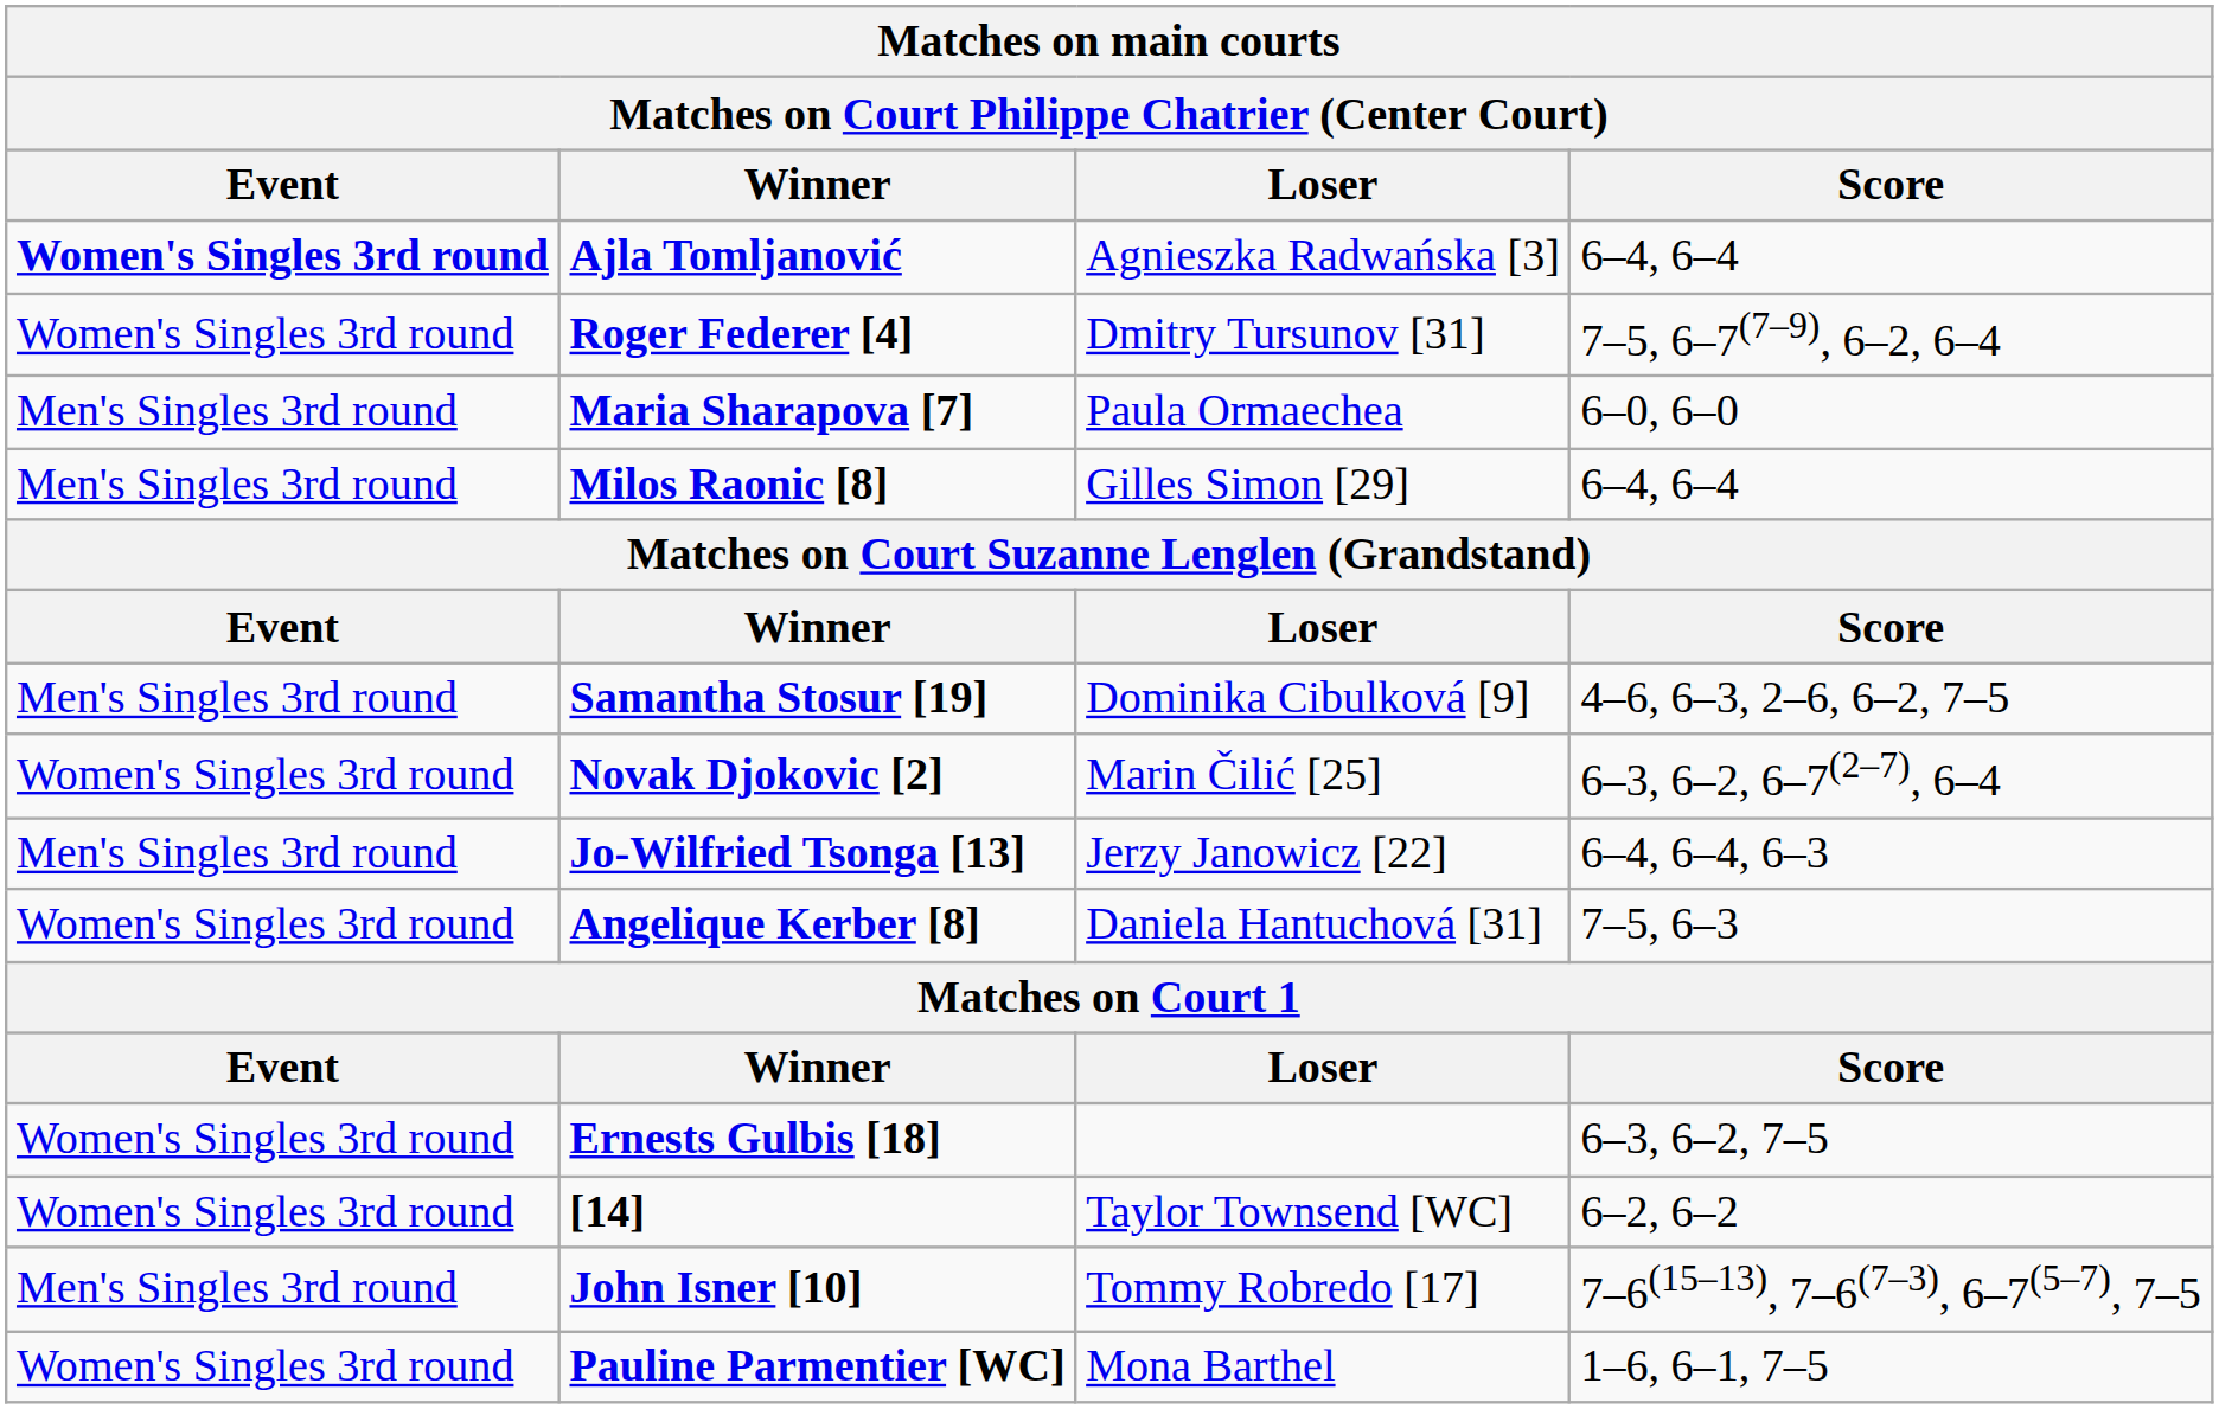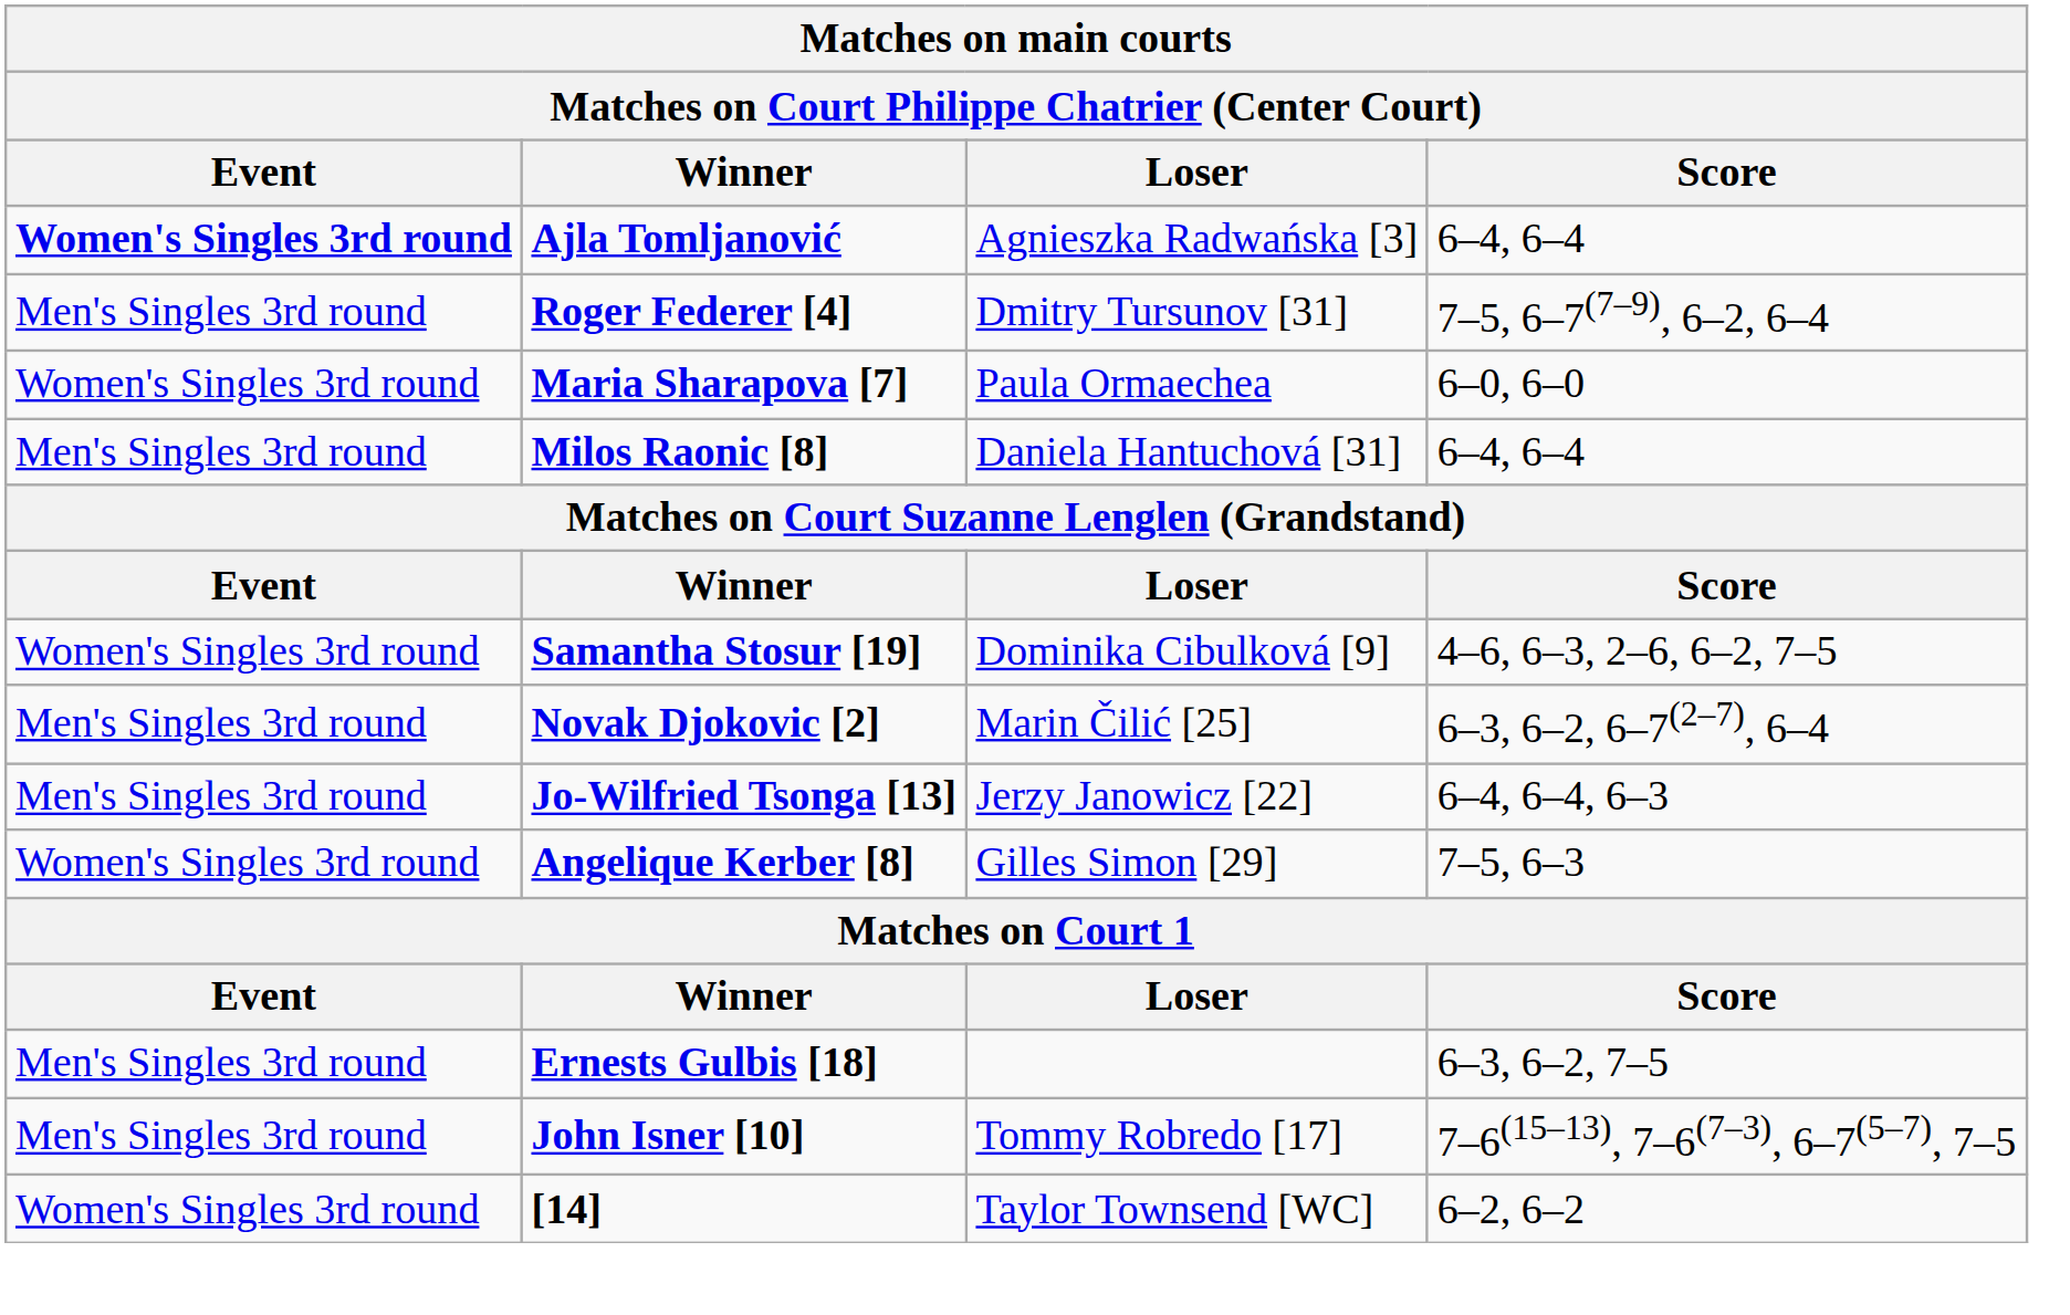Roger Federer [4] | Event: Women's Singles 3rd round -> Men's Singles 3rd round
Maria Sharapova [7] | Event: Men's Singles 3rd round -> Women's Singles 3rd round
Milos Raonic [8] | Loser: Gilles Simon [29] -> Daniela Hantuchová [31]
Samantha Stosur [19] | Event: Men's Singles 3rd round -> Women's Singles 3rd round
Novak Djokovic [2] | Event: Women's Singles 3rd round -> Men's Singles 3rd round
Angelique Kerber [8] | Loser: Daniela Hantuchová [31] -> Gilles Simon [29]
Ernests Gulbis [18] | Event: Women's Singles 3rd round -> Men's Singles 3rd round
rows swapped: [14] <-> John Isner [10]
- row: Women's Singles 3rd round | Pauline Parmentier [WC] | Mona Barthel | 1–6, 6–1, 7–5
